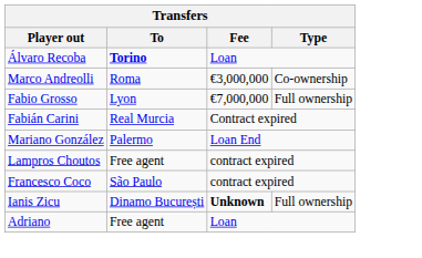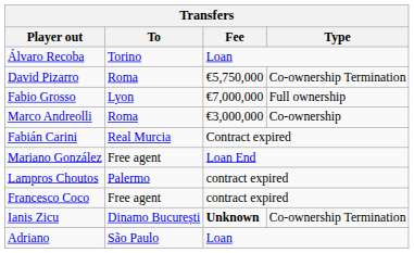Álvaro Recoba | To: bold -> normal
+ row: David Pizarro | Roma | €5,750,000 | Co-ownership Termination
rows swapped: Fabio Grosso <-> Marco Andreolli
Mariano González | To: Palermo -> Free agent
Lampros Choutos | To: Free agent -> Palermo
Francesco Coco | To: São Paulo -> Free agent
Ianis Zicu | Type: Full ownership -> Co-ownership Termination
Adriano | To: Free agent -> São Paulo
